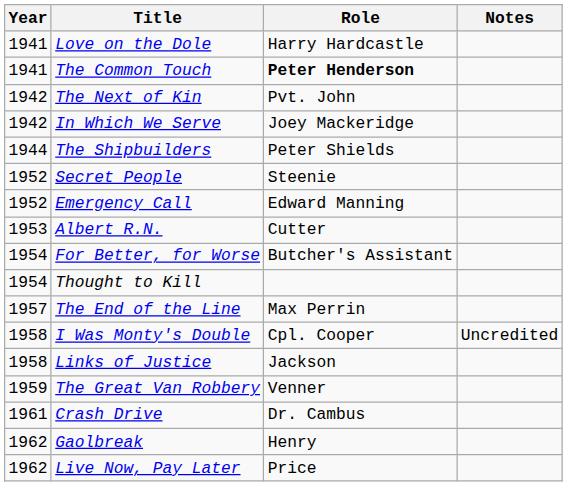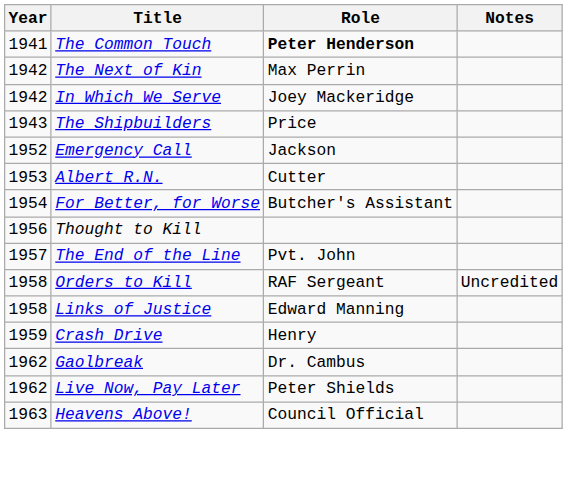- row: 1941 | Love on the Dole | Harry Hardcastle
The Next of Kin | Role: Pvt. John -> Max Perrin
The Shipbuilders | Year: 1944 -> 1943
The Shipbuilders | Role: Peter Shields -> Price
- row: 1952 | Secret People | Steenie
Emergency Call | Role: Edward Manning -> Jackson
Thought to Kill | Year: 1954 -> 1956
The End of the Line | Role: Max Perrin -> Pvt. John
+ row: 1958 | Orders to Kill | RAF Sergeant | Uncredited
- row: 1958 | I Was Monty's Double | Cpl. Cooper | Uncredited
Links of Justice | Role: Jackson -> Edward Manning
- row: 1959 | The Great Van Robbery | Venner
Crash Drive | Year: 1961 -> 1959
Crash Drive | Role: Dr. Cambus -> Henry
Gaolbreak | Role: Henry -> Dr. Cambus
Live Now, Pay Later | Role: Price -> Peter Shields
+ row: 1963 | Heavens Above! | Council Official
